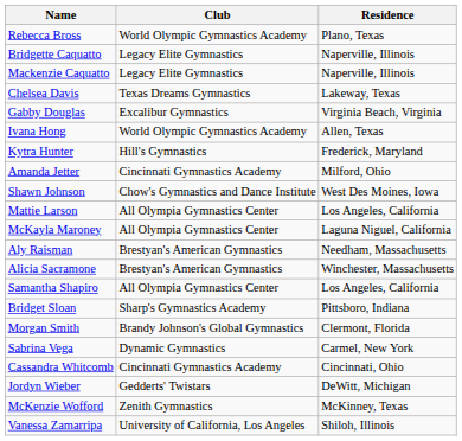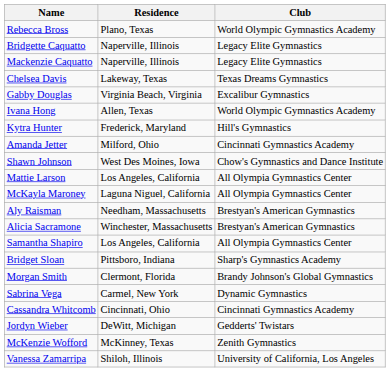columns swapped: Club <-> Residence
